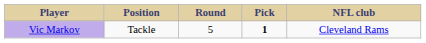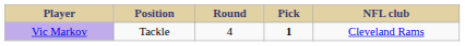Vic Markov | Round: 5 -> 4
